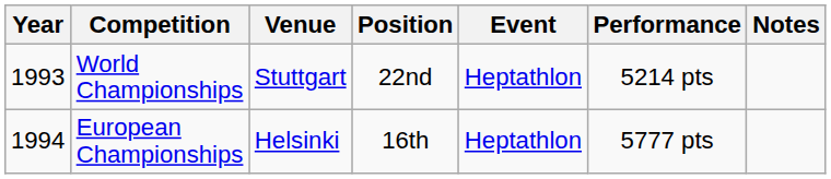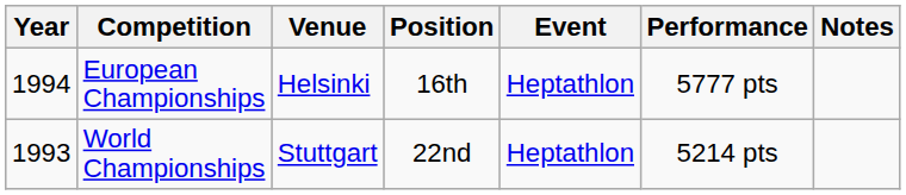rows swapped: World Championships <-> European Championships
